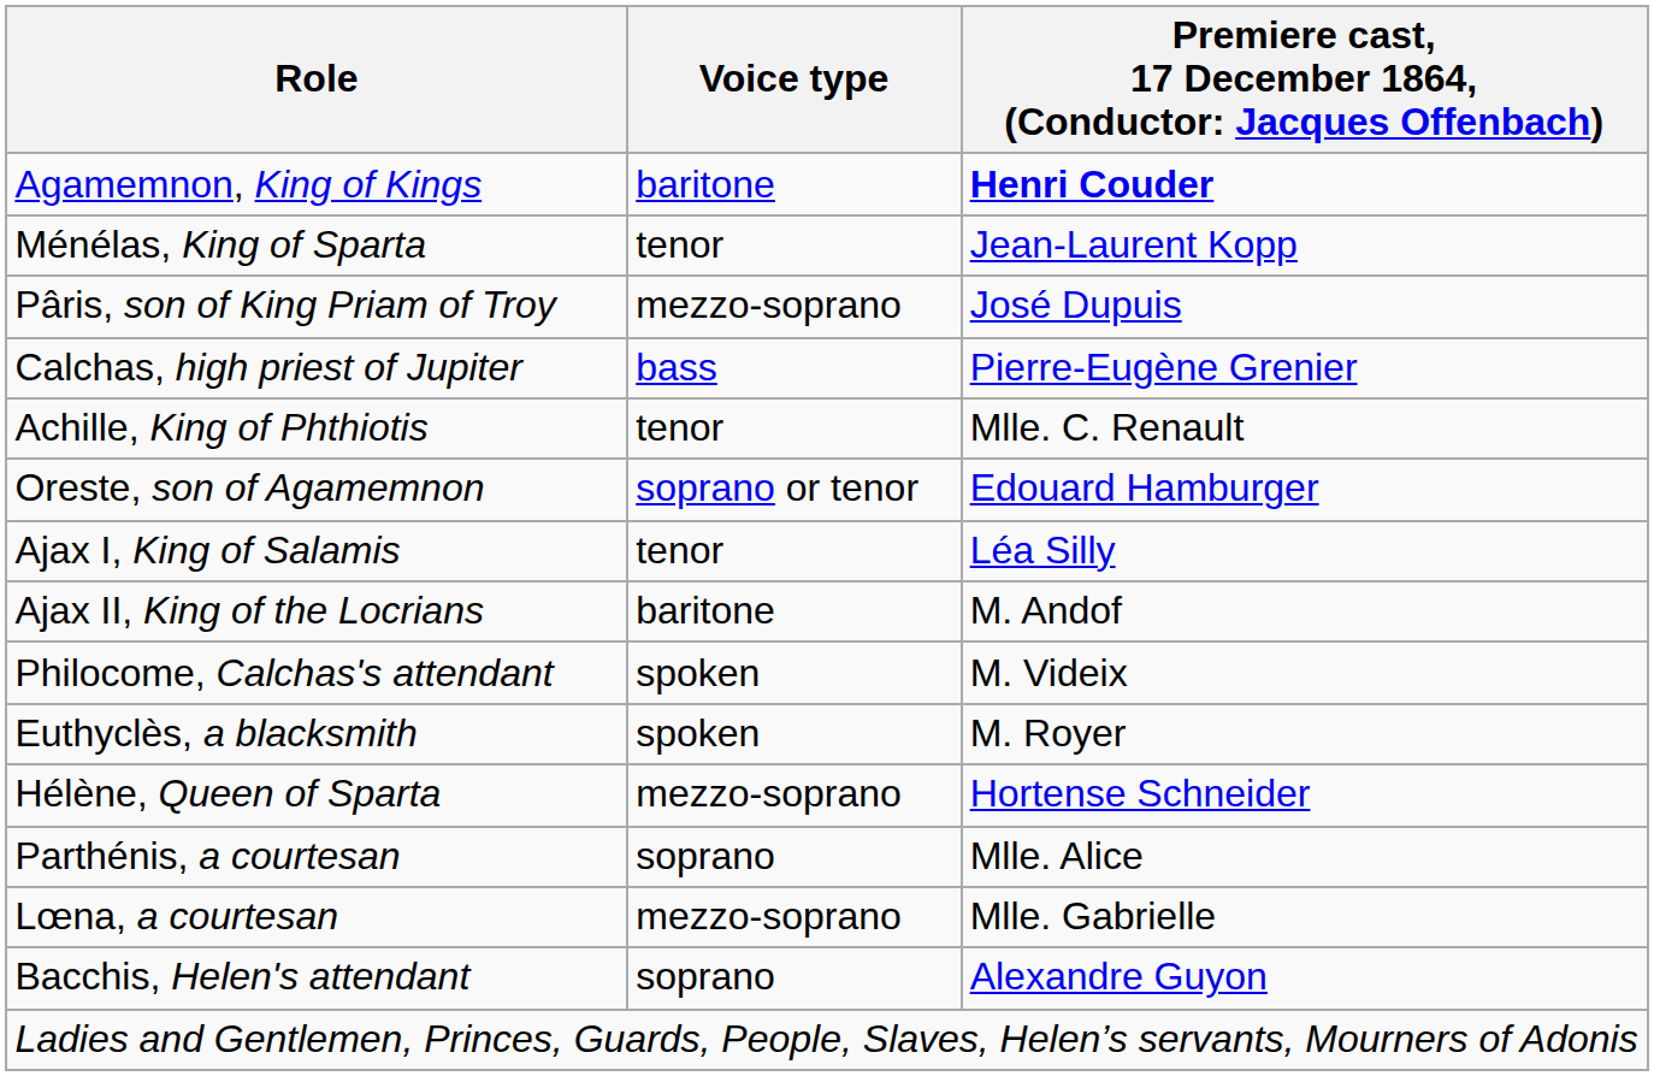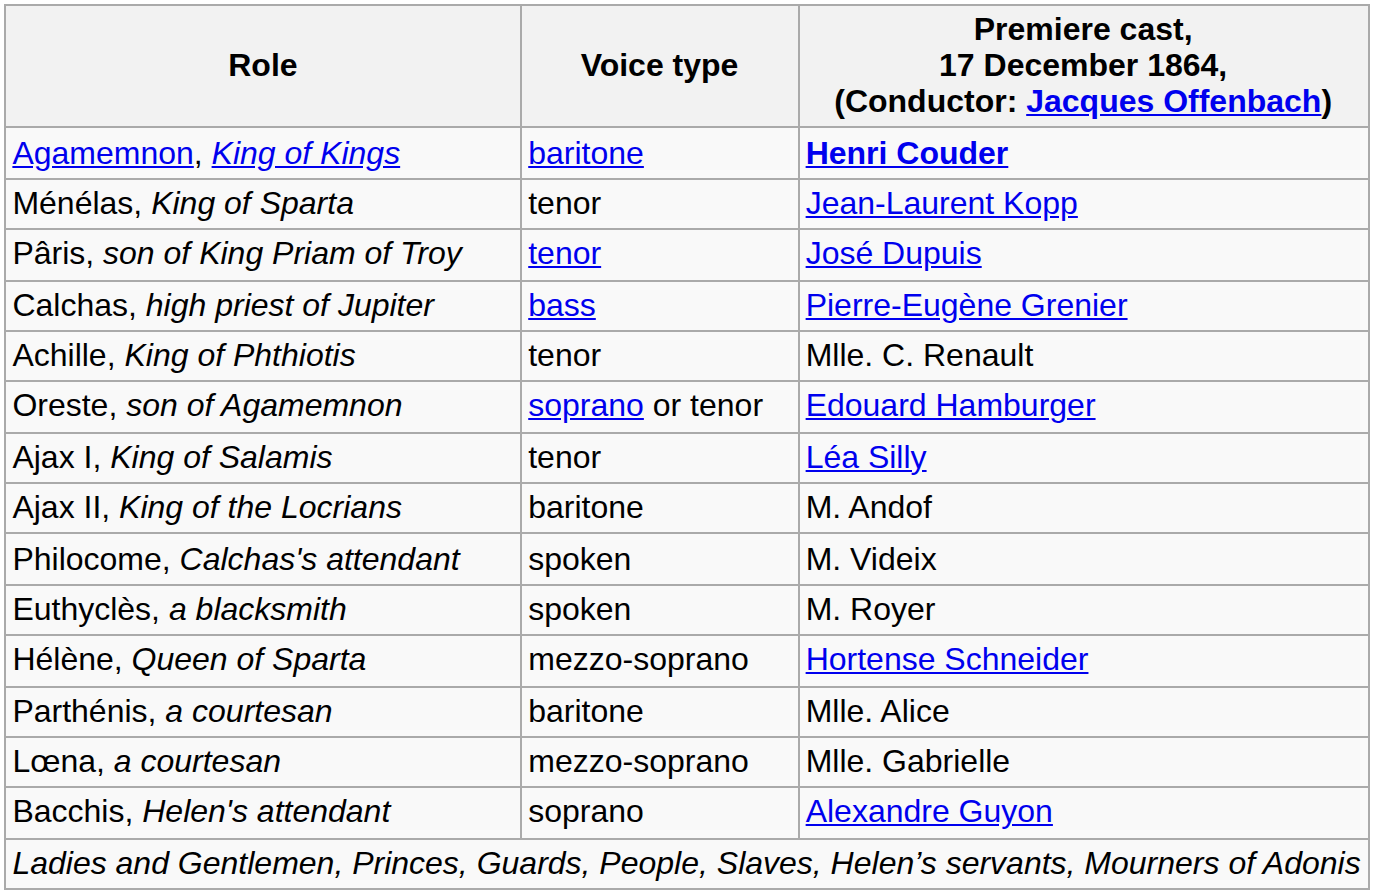Pâris, son of King Priam of Troy | Voice type: mezzo-soprano -> tenor
Parthénis, a courtesan | Voice type: soprano -> baritone
